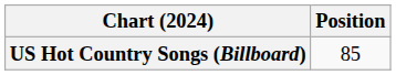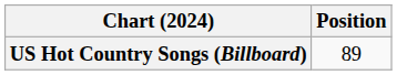US Hot Country Songs (Billboard) | Position: 85 -> 89
